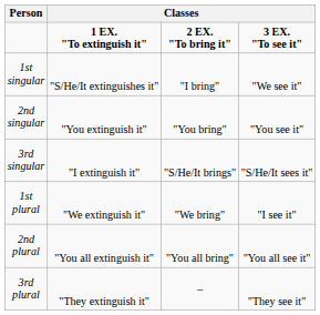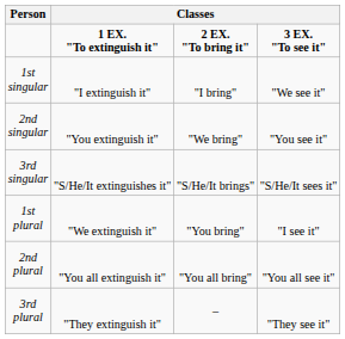1st singular | column 2: "S/He/It extinguishes it" -> "I extinguish it"
2nd singular | column 3: "You bring" -> "We bring"
3rd singular | column 2: "I extinguish it" -> "S/He/It extinguishes it"
1st plural | column 3: "We bring" -> "You bring"
